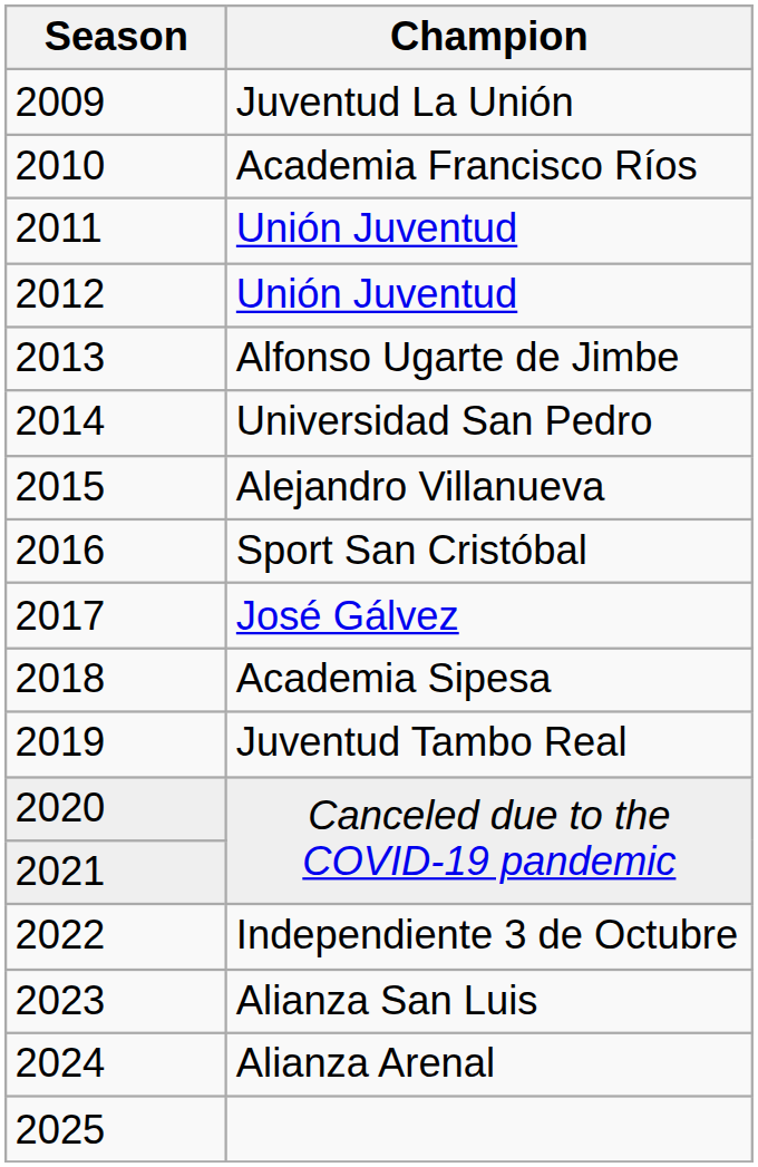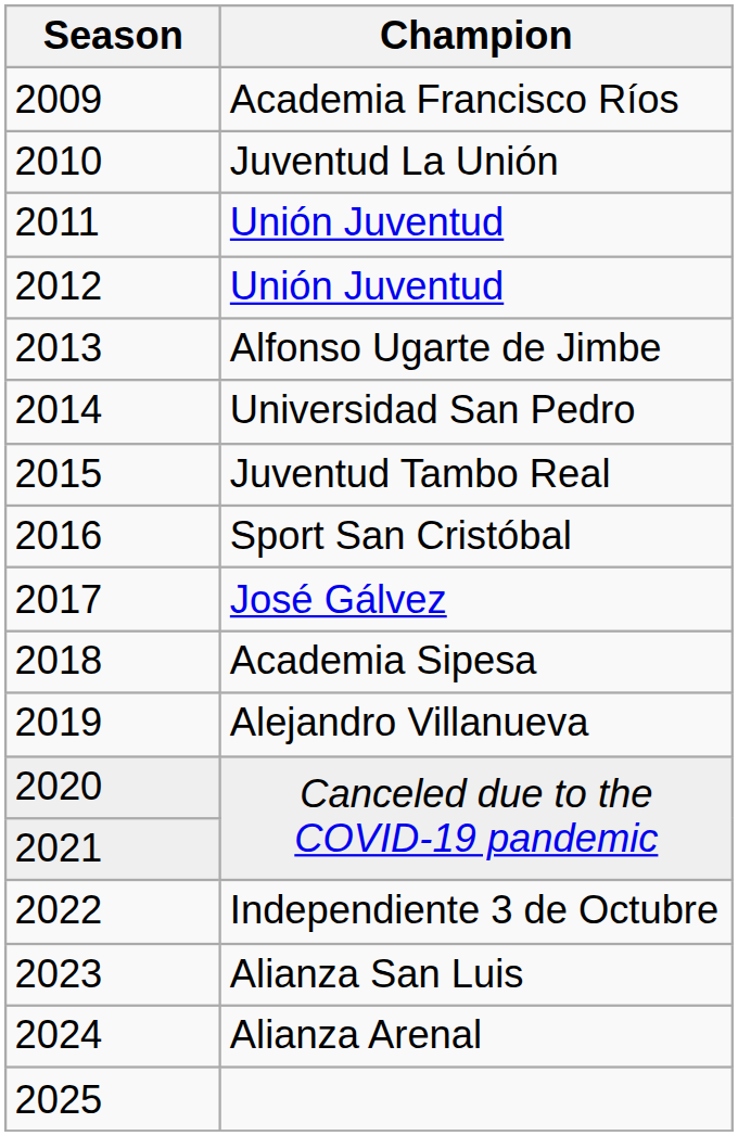2009 | Champion: Juventud La Unión -> Academia Francisco Ríos
2010 | Champion: Academia Francisco Ríos -> Juventud La Unión
2015 | Champion: Alejandro Villanueva -> Juventud Tambo Real
2019 | Champion: Juventud Tambo Real -> Alejandro Villanueva
